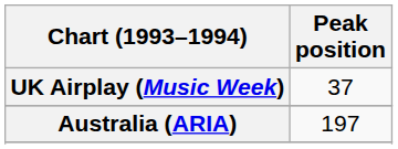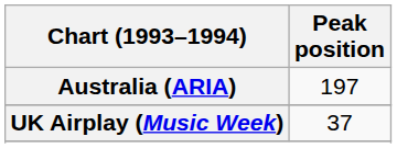rows swapped: Australia (ARIA) <-> UK Airplay (Music Week)
